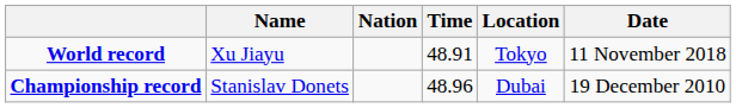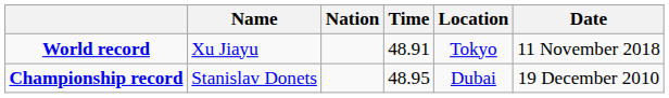Championship record | Time: 48.96 -> 48.95
